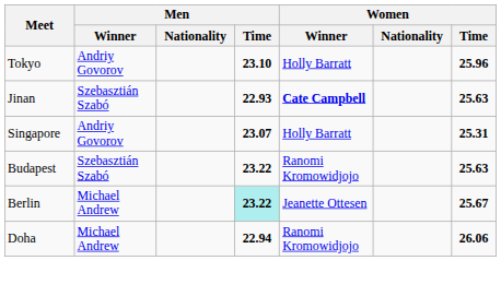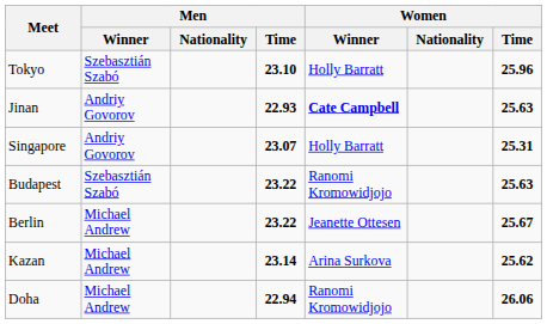Tokyo | Men / Winner: Andriy Govorov -> Szebasztián Szabó
Jinan | Men / Winner: Szebasztián Szabó -> Andriy Govorov
Berlin | Men / Time: paleturquoise background -> no background
+ row: Kazan | Michael Andrew | 23.14 | Arina Surkova | 25.62
